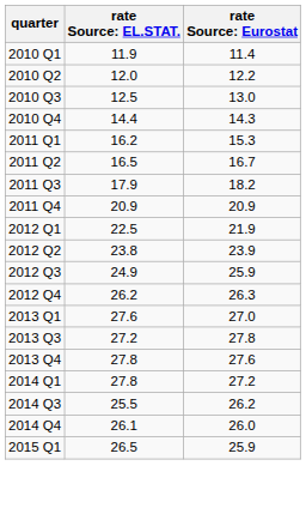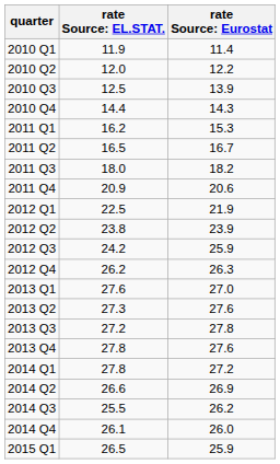2010 Q3 | column 3: 13.0 -> 13.9
2011 Q3 | column 2: 17.9 -> 18.0
2011 Q4 | column 3: 20.9 -> 20.6
2012 Q3 | column 2: 24.9 -> 24.2
+ row: 2013 Q2 | 27.3 | 27.6
+ row: 2014 Q2 | 26.6 | 26.9
